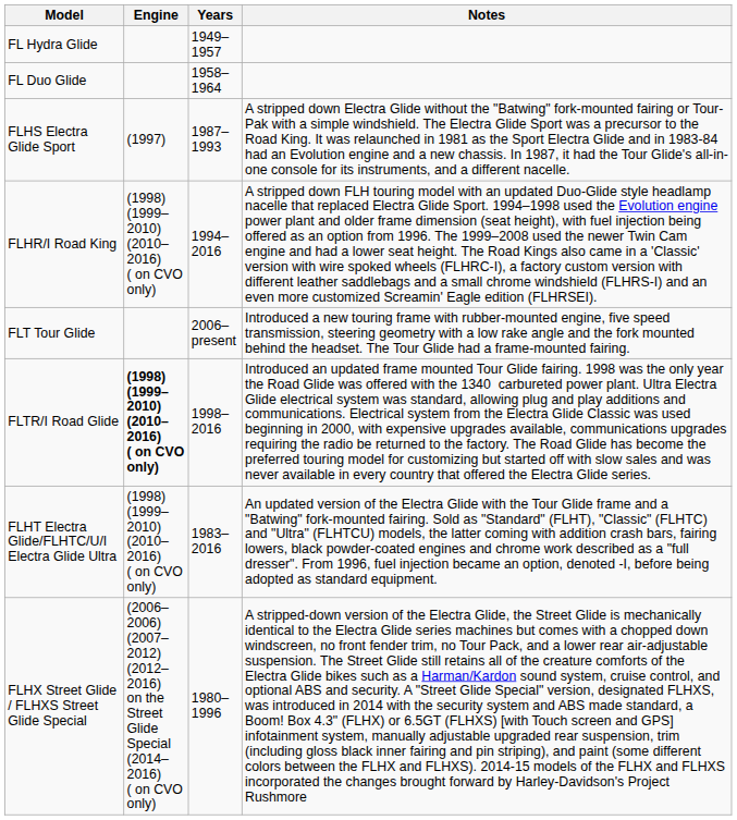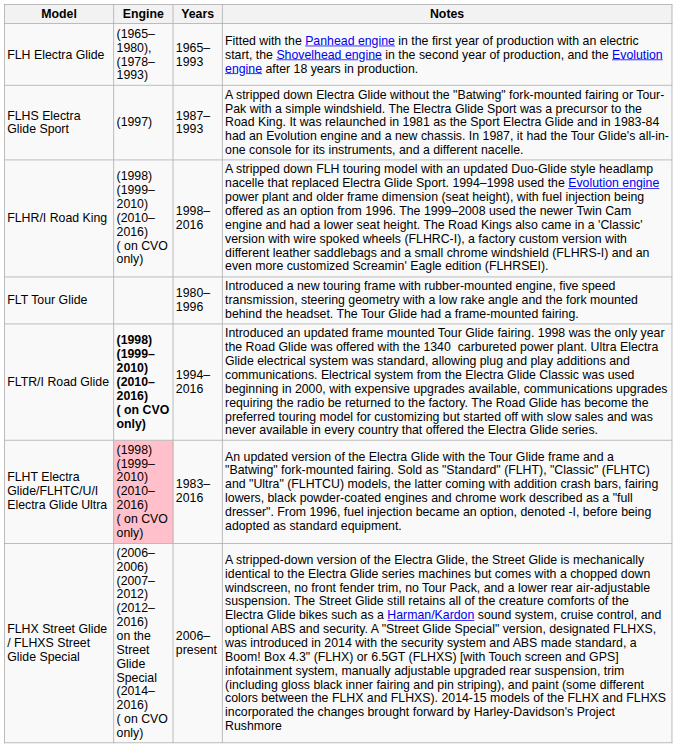- row: FL Hydra Glide | 1949–1957
- row: FL Duo Glide | 1958–1964
+ row: FLH Electra Glide | (1965–1980), (1978–1993) | 1965–1993 | Fitted with the Panhead engine in the first year of production with an electric start, the Shovelhead engine in the second year of production, and the Evolution engine after 18 years in production.
FLHR/I Road King | Years: 1994–2016 -> 1998–2016
FLT Tour Glide | Years: 2006–present -> 1980–1996
FLTR/I Road Glide | Years: 1998–2016 -> 1994–2016
FLHT Electra Glide/FLHTC/U/I Electra Glide Ultra | Engine: no background -> pink background
FLHX Street Glide / FLHXS Street Glide Special | Years: 1980–1996 -> 2006–present
